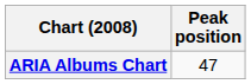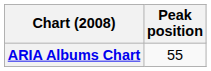ARIA Albums Chart | Peak position: 47 -> 55
